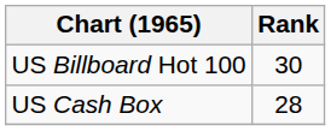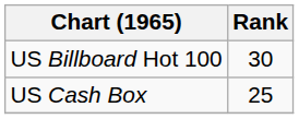US Cash Box | Rank: 28 -> 25
